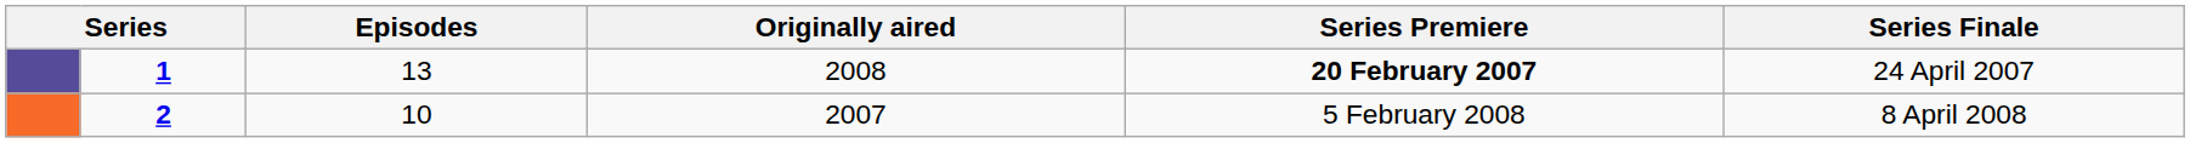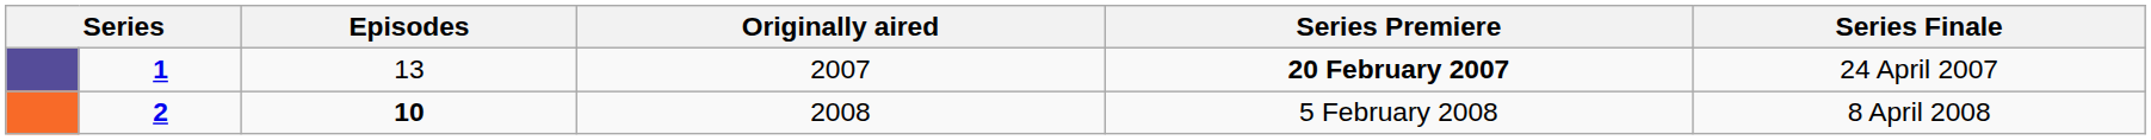1 | Originally aired: 2008 -> 2007
2 | Episodes: normal -> bold
2 | Originally aired: 2007 -> 2008
